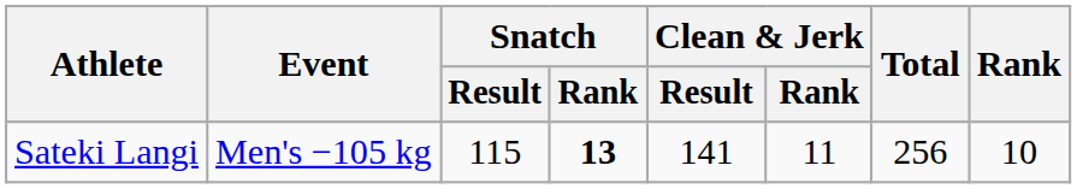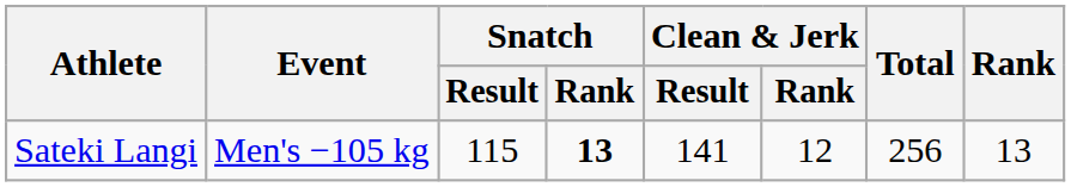Sateki Langi | Clean & Jerk / Rank: 11 -> 12
Sateki Langi | Rank: 10 -> 13
